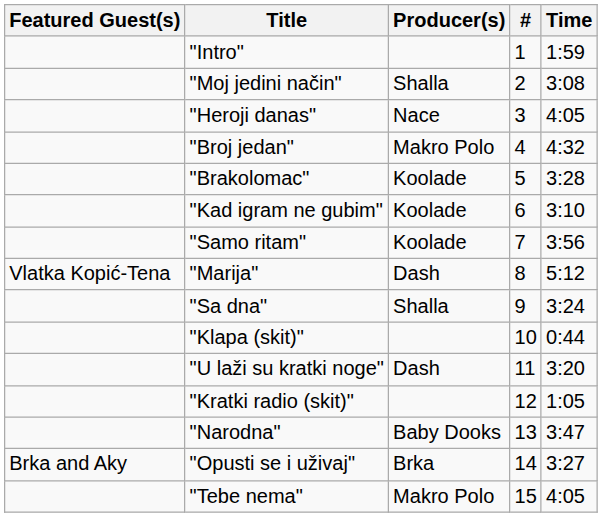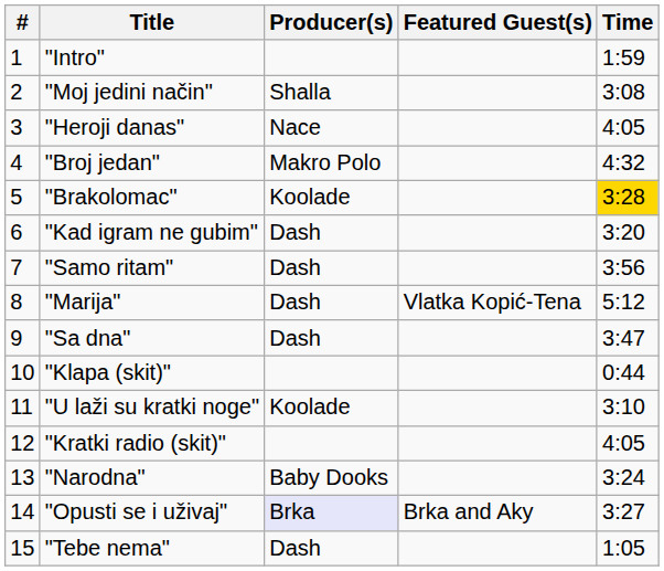columns swapped: # <-> Featured Guest(s)
"Brakolomac" | Time: no background -> gold background
"Kad igram ne gubim" | Producer(s): Koolade -> Dash
"Kad igram ne gubim" | Time: 3:10 -> 3:20
"Samo ritam" | Producer(s): Koolade -> Dash
"Sa dna" | Producer(s): Shalla -> Dash
"Sa dna" | Time: 3:24 -> 3:47
"U laži su kratki noge" | Producer(s): Dash -> Koolade
"U laži su kratki noge" | Time: 3:20 -> 3:10
"Kratki radio (skit)" | Time: 1:05 -> 4:05
"Narodna" | Time: 3:47 -> 3:24
"Opusti se i uživaj" | Producer(s): no background -> lavender background
"Tebe nema" | Producer(s): Makro Polo -> Dash
"Tebe nema" | Time: 4:05 -> 1:05
